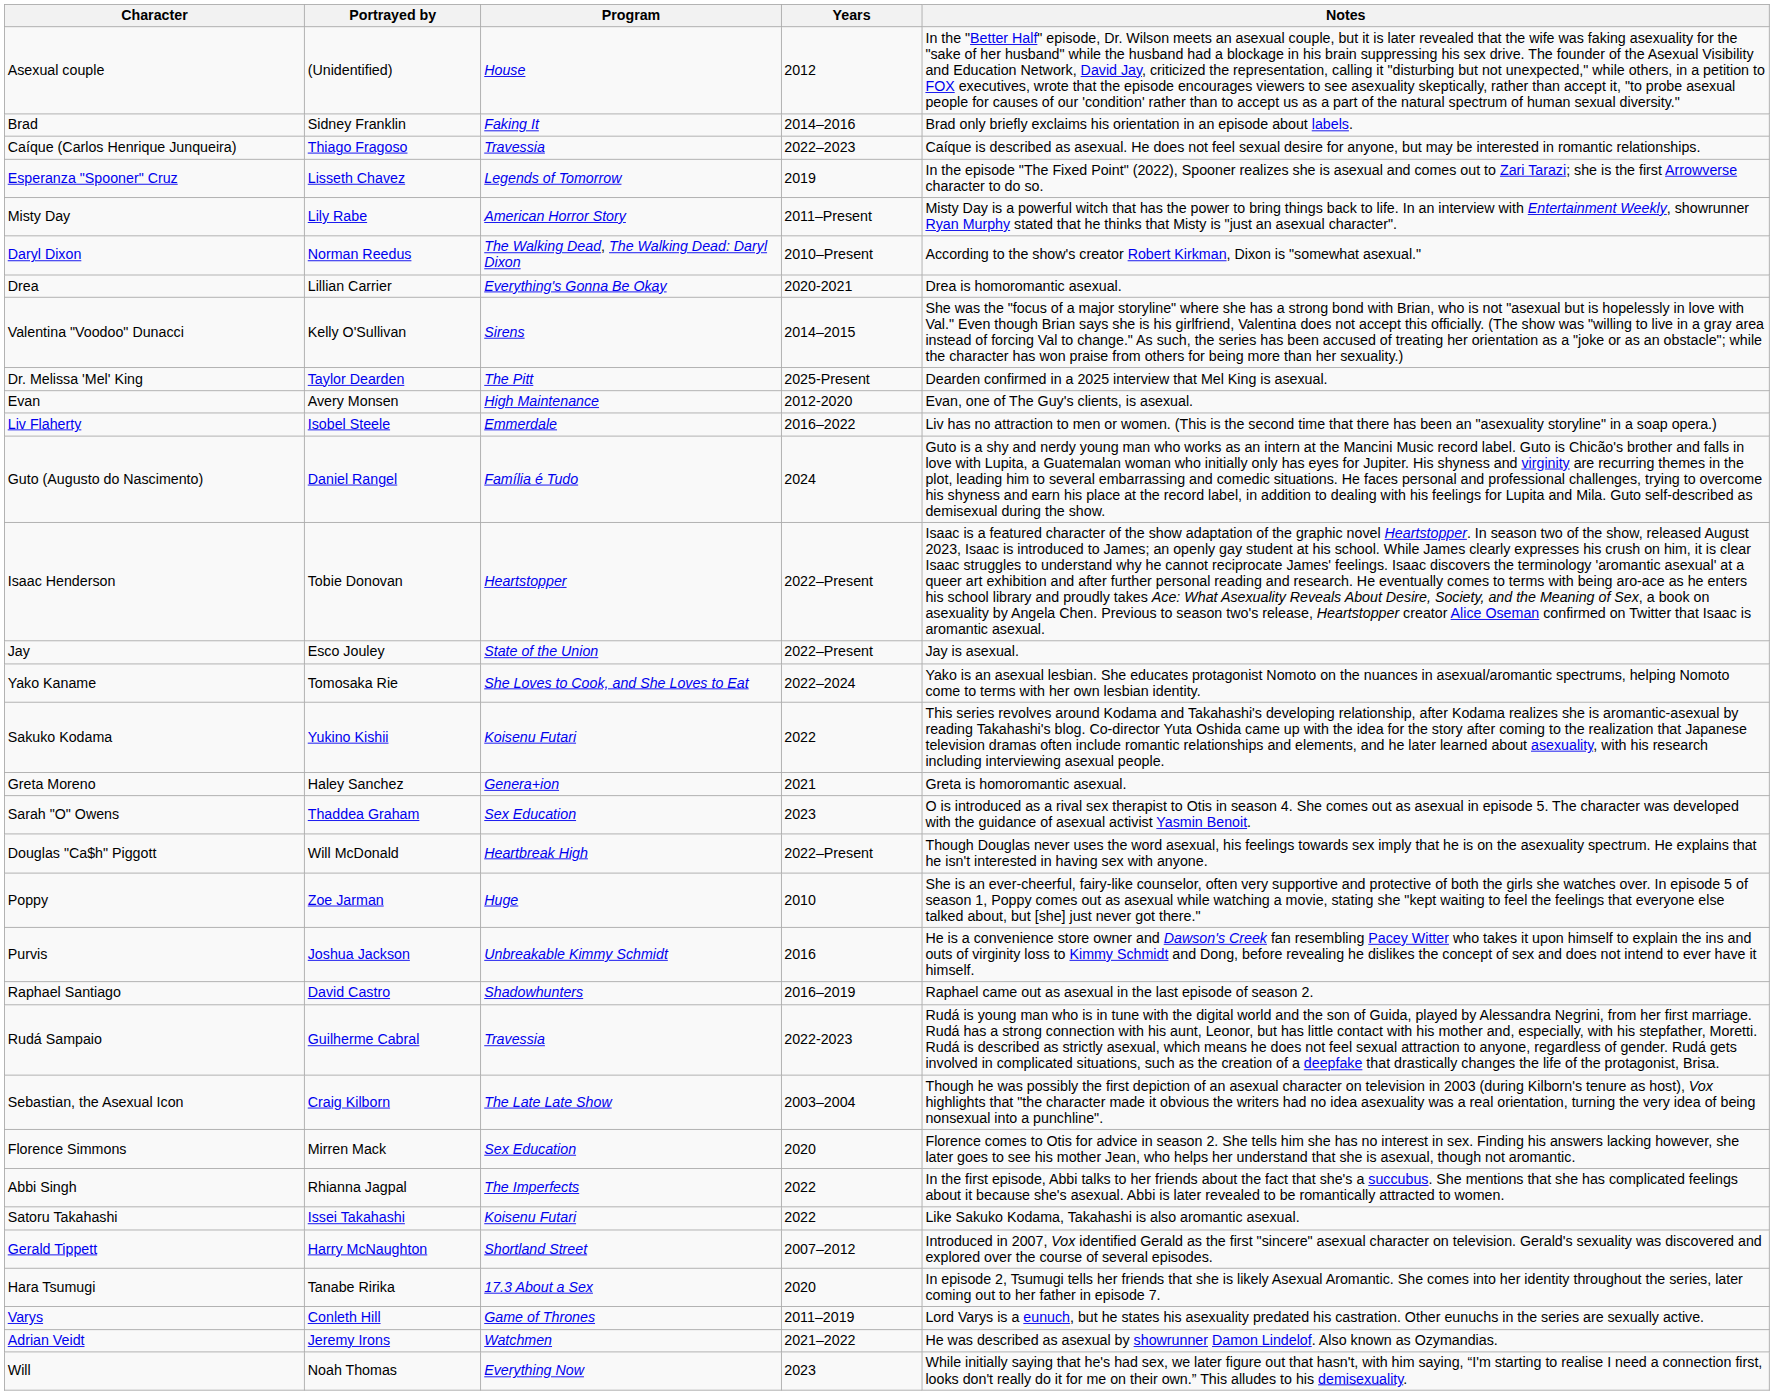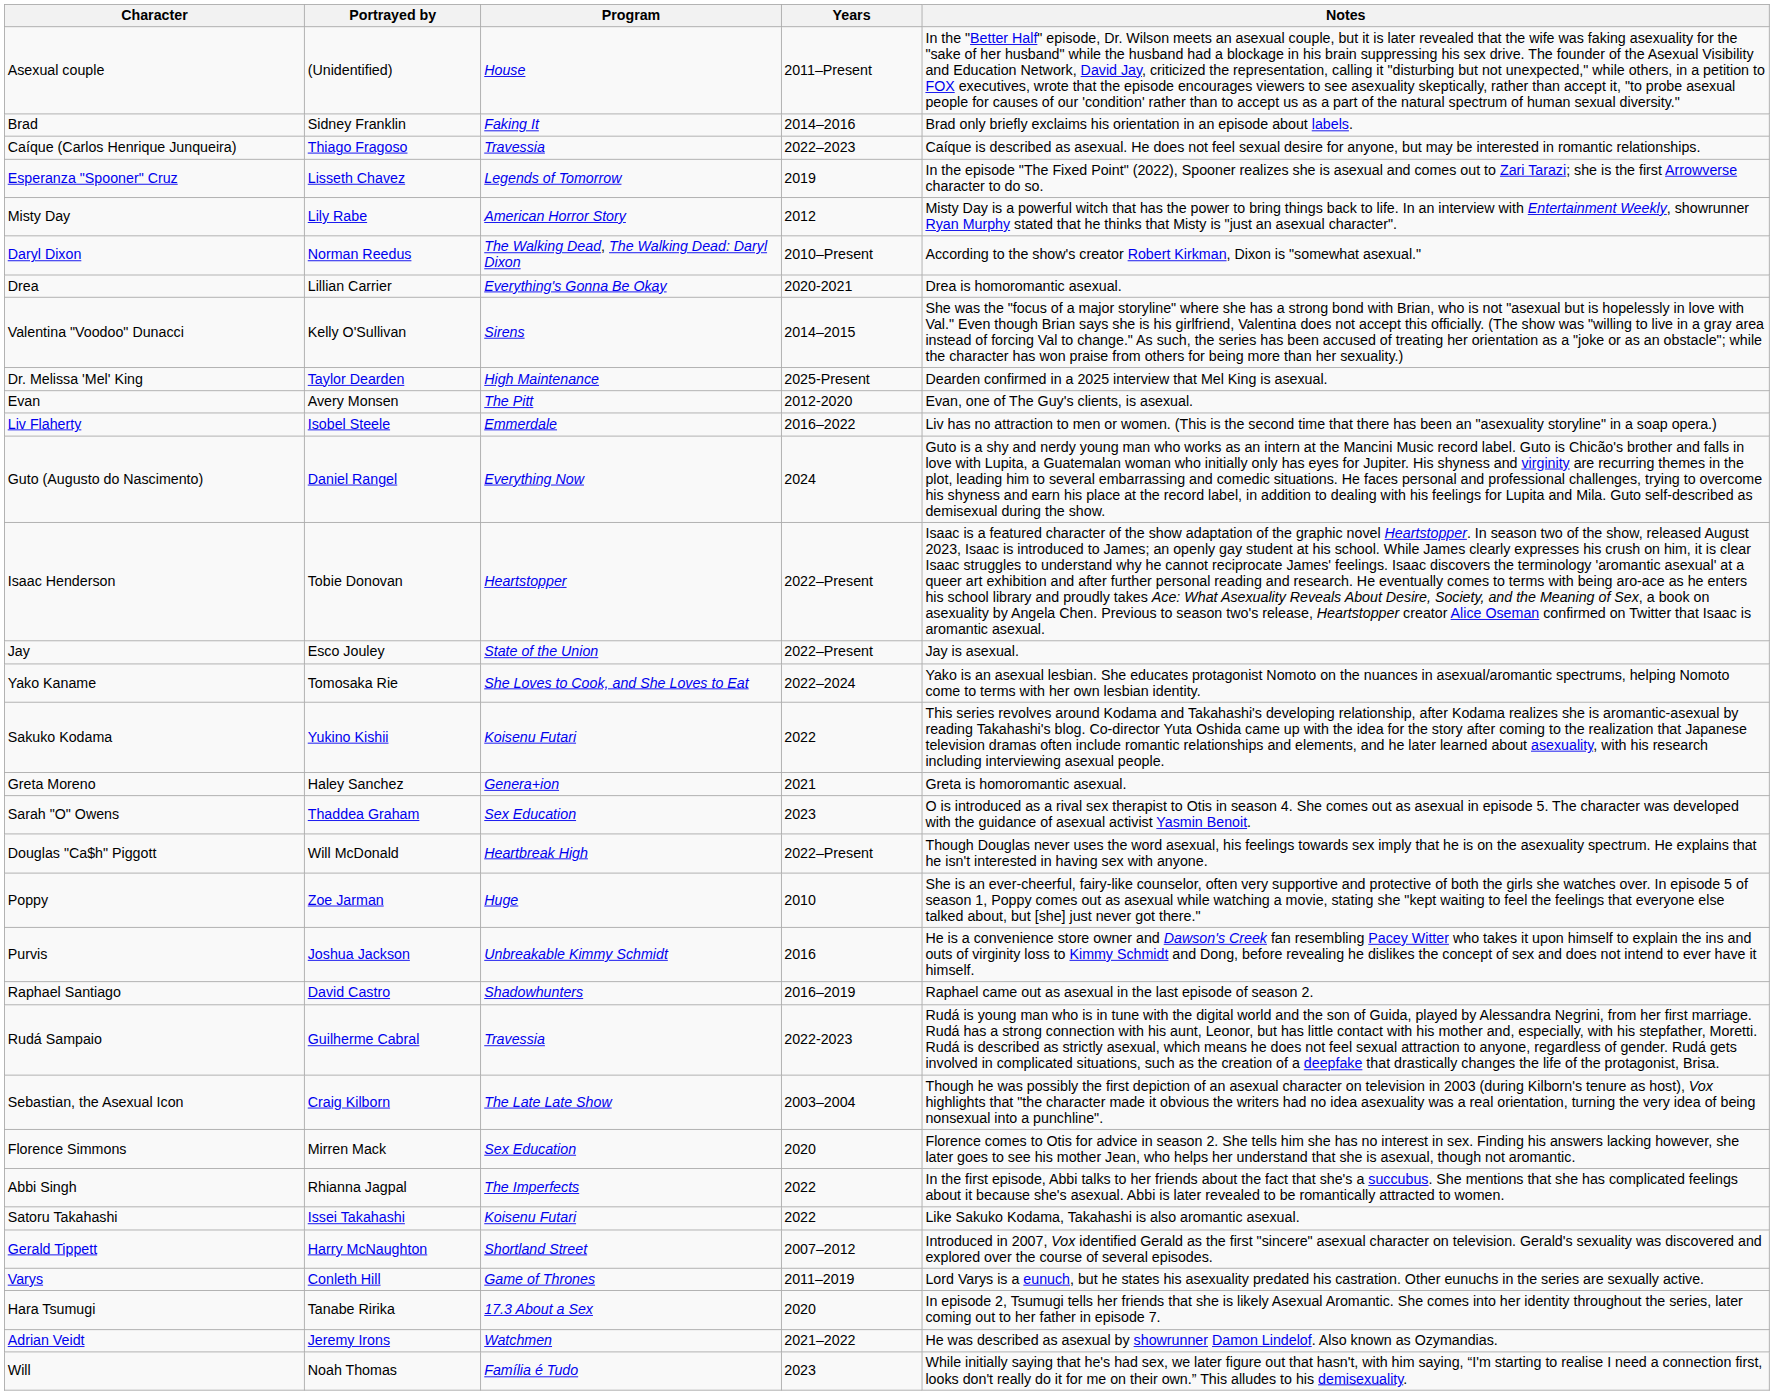Asexual couple | Years: 2012 -> 2011–Present
Misty Day | Years: 2011–Present -> 2012
Dr. Melissa 'Mel' King | Program: The Pitt -> High Maintenance
Evan | Program: High Maintenance -> The Pitt
Guto (Augusto do Nascimento) | Program: Família é Tudo -> Everything Now
rows swapped: Hara Tsumugi <-> Varys
Will | Program: Everything Now -> Família é Tudo
